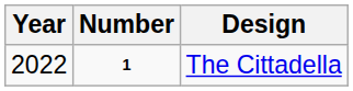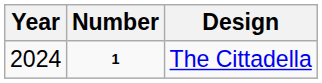The Cittadella | Year: 2022 -> 2024
